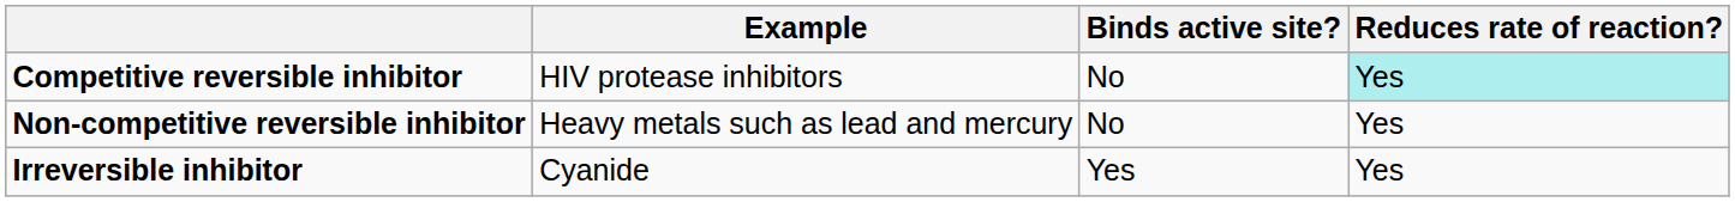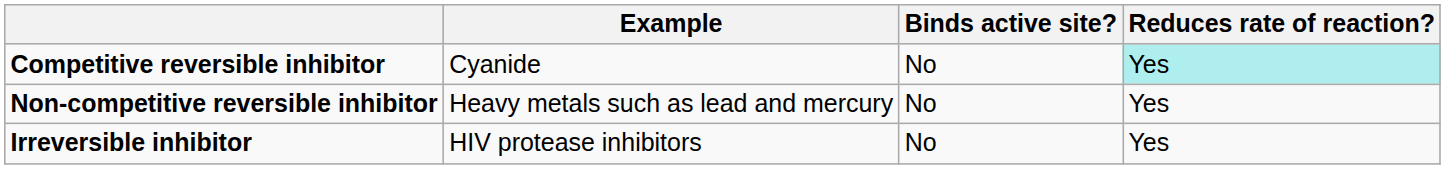Competitive reversible inhibitor | Example: HIV protease inhibitors -> Cyanide
Irreversible inhibitor | Example: Cyanide -> HIV protease inhibitors
Irreversible inhibitor | Binds active site?: Yes -> No
